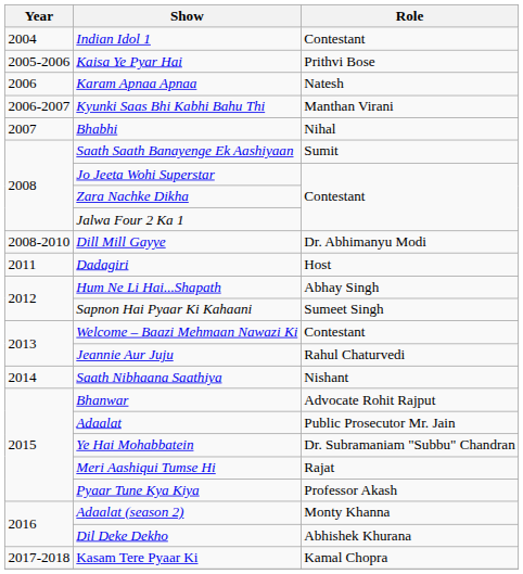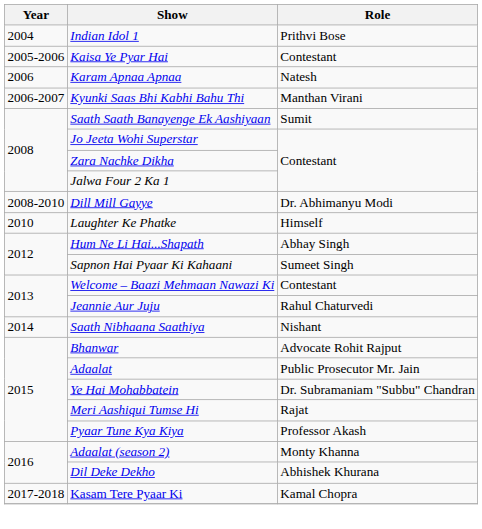Indian Idol 1 | Role: Contestant -> Prithvi Bose
Kaisa Ye Pyar Hai | Role: Prithvi Bose -> Contestant
- row: 2007 | Bhabhi | Nihal
+ row: 2010 | Laughter Ke Phatke | Himself
- row: 2011 | Dadagiri | Host
